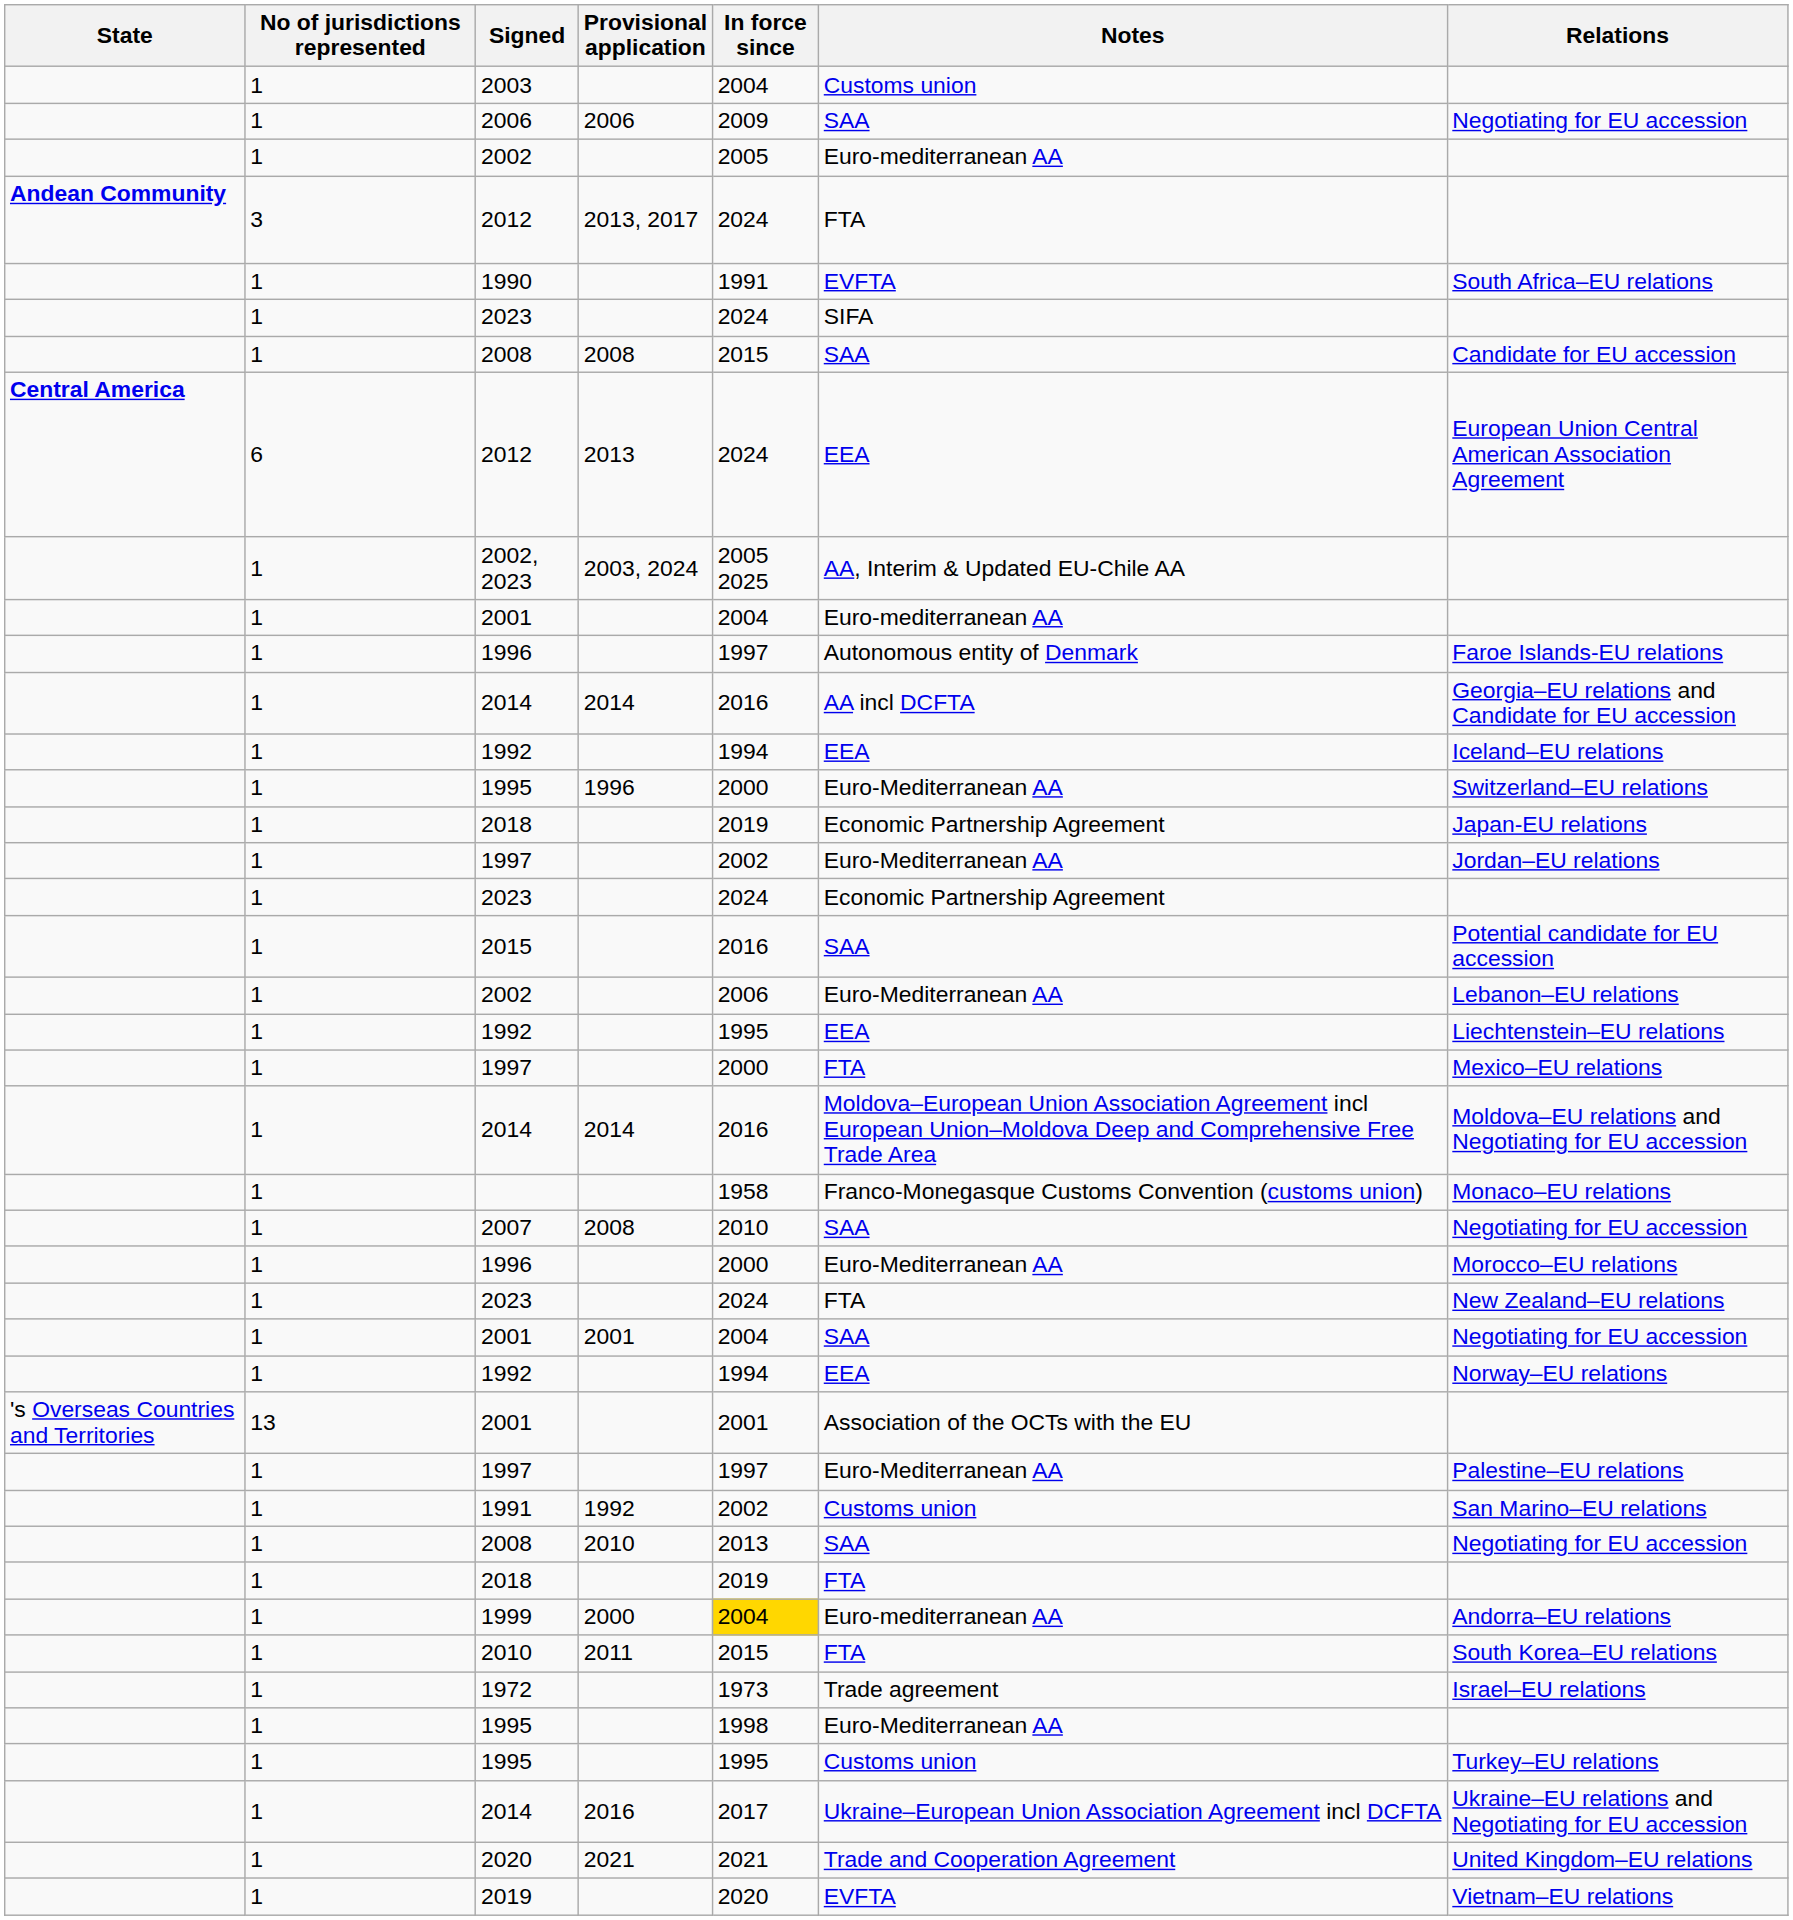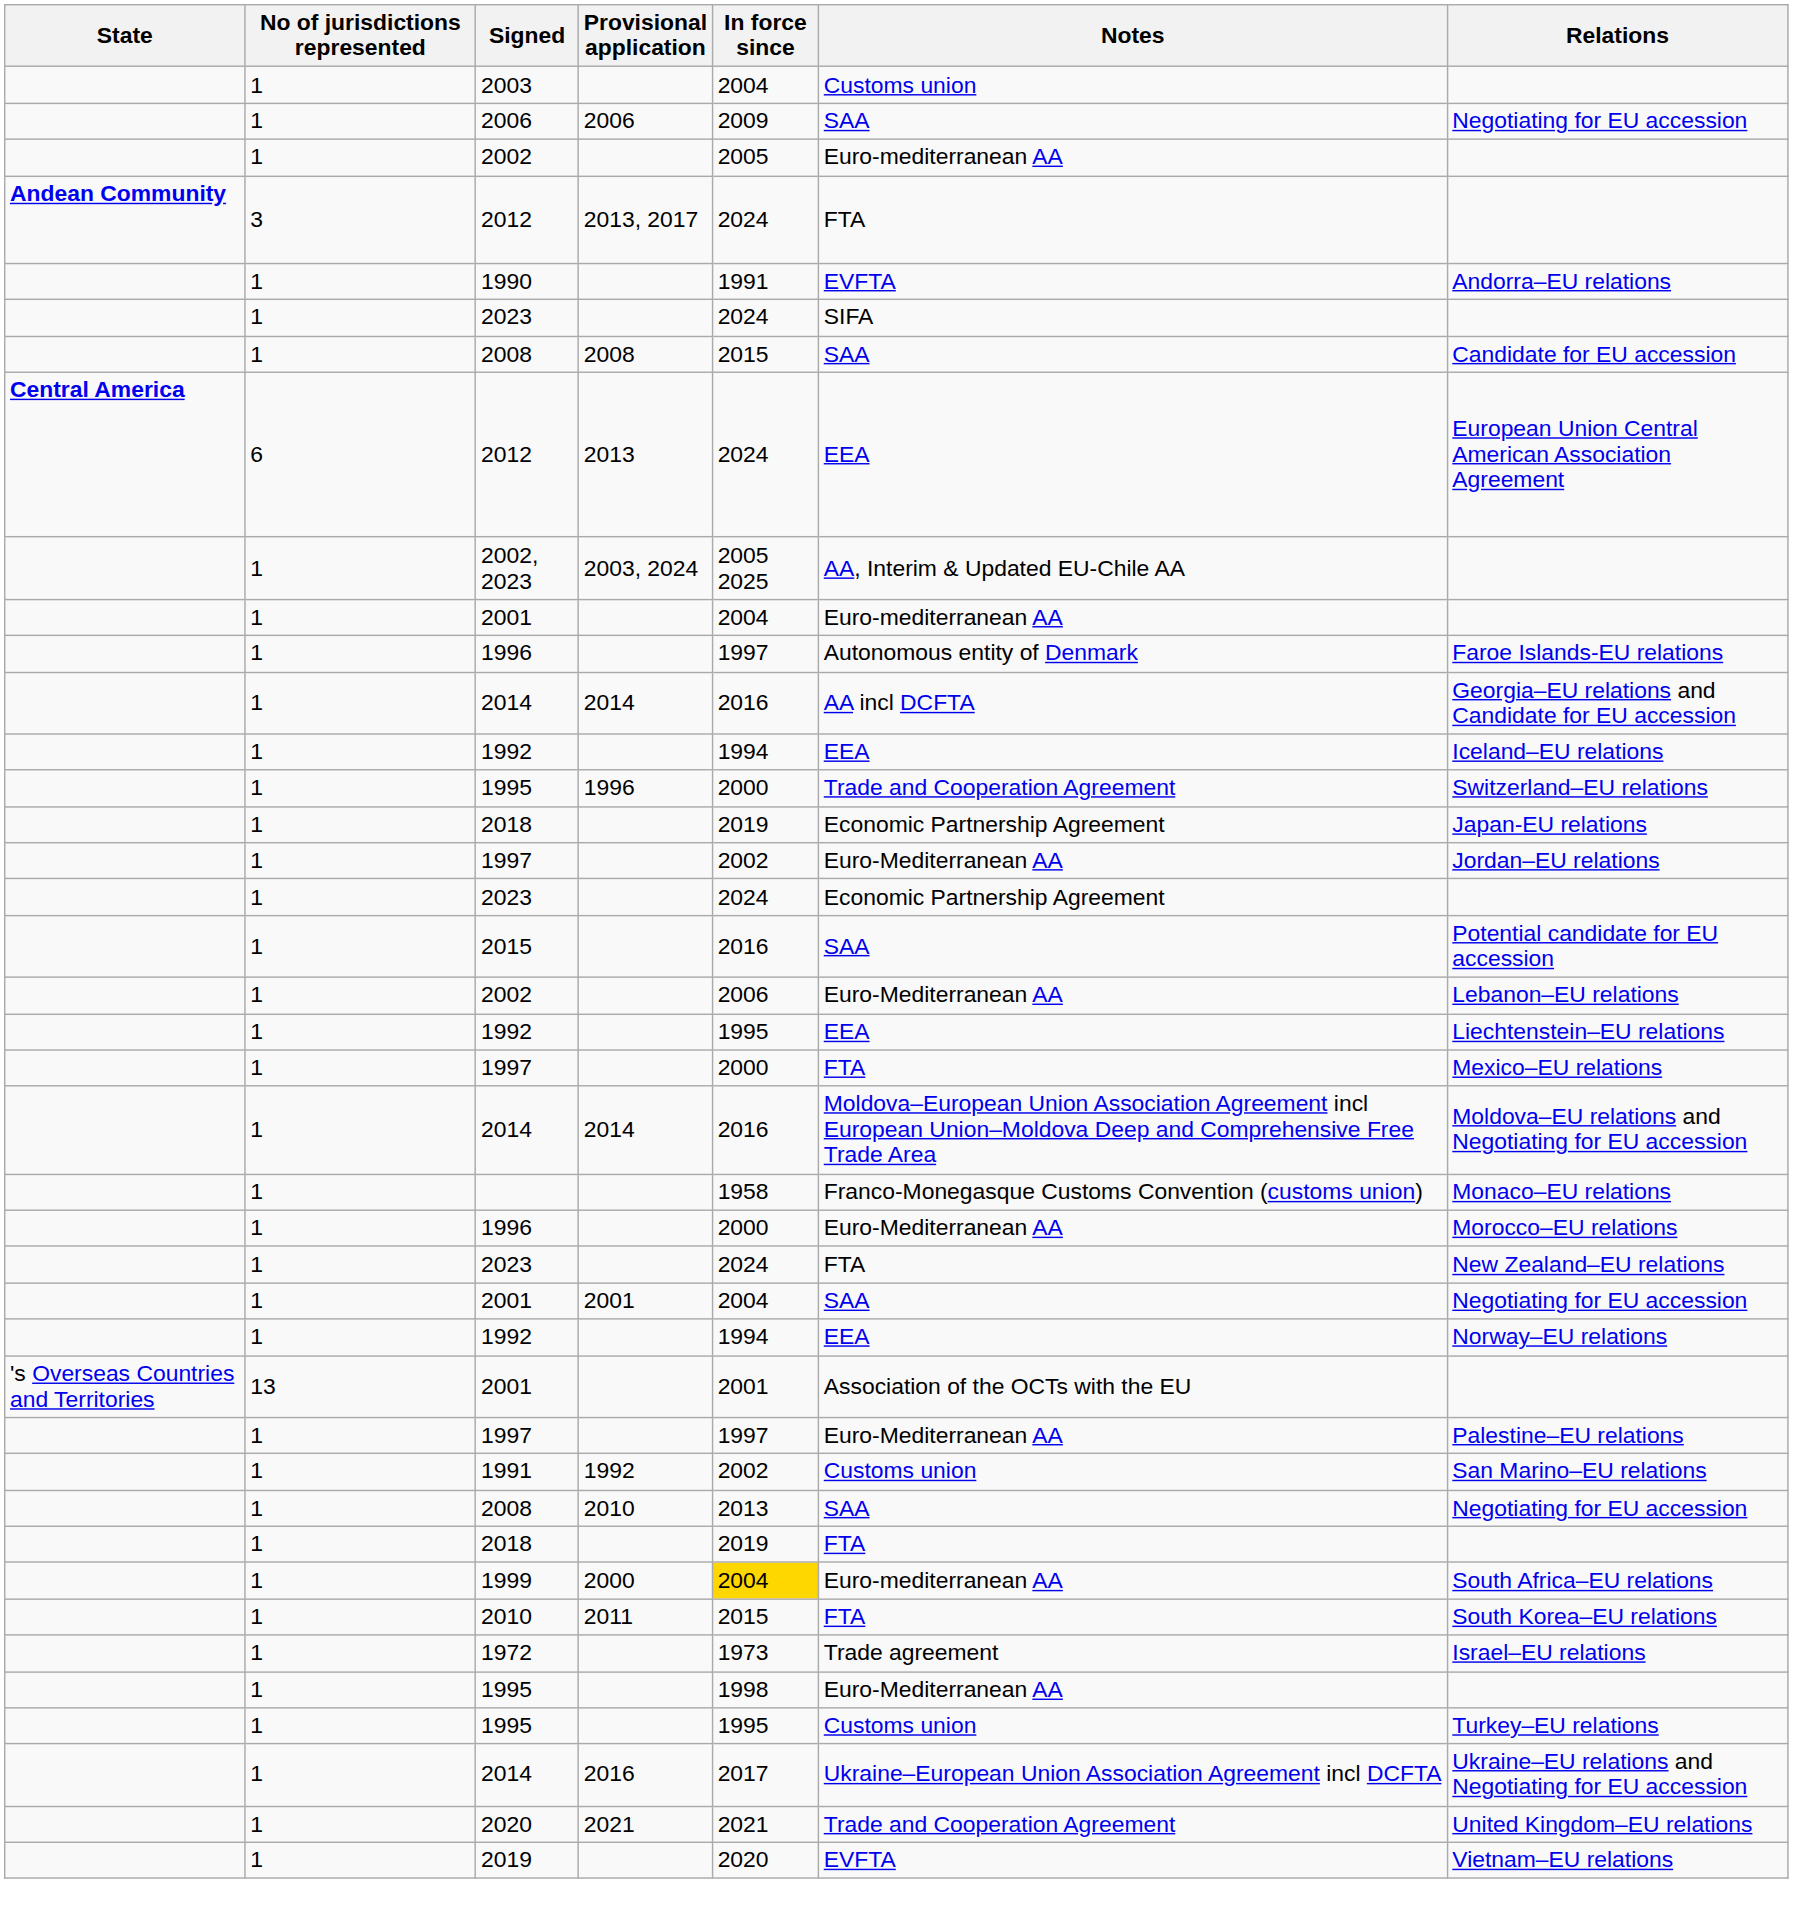1990 | Relations: South Africa–EU relations -> Andorra–EU relations
1995 / 1996 | Notes: Euro-Mediterranean AA -> Trade and Cooperation Agreement
- row: 1 | 2007 | 2008 | 2010 | SAA | Negotiating for EU accession
1999 | Relations: Andorra–EU relations -> South Africa–EU relations
